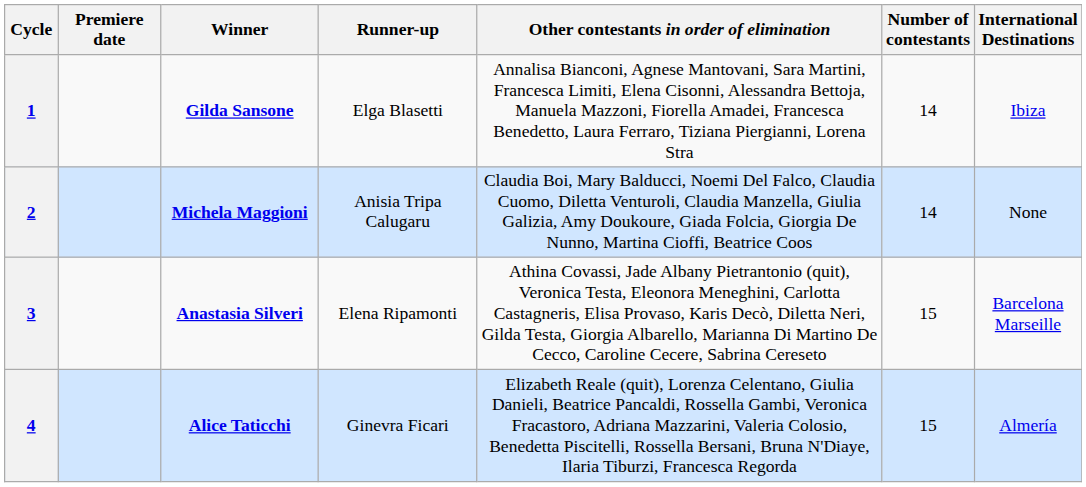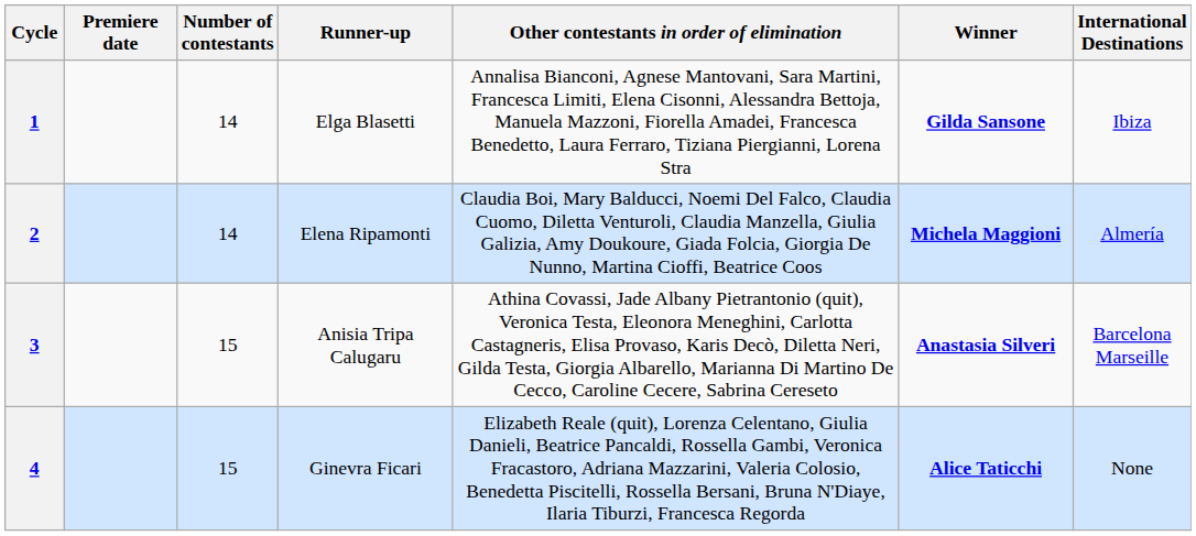columns swapped: Winner <-> Number of contestants
2 | Runner-up: Anisia Tripa Calugaru -> Elena Ripamonti
2 | International Destinations: None -> Almería
3 | Runner-up: Elena Ripamonti -> Anisia Tripa Calugaru
4 | International Destinations: Almería -> None
